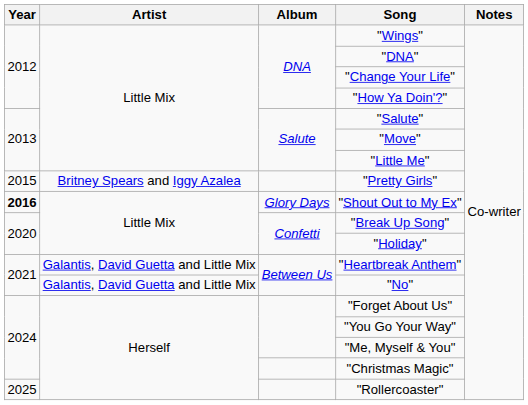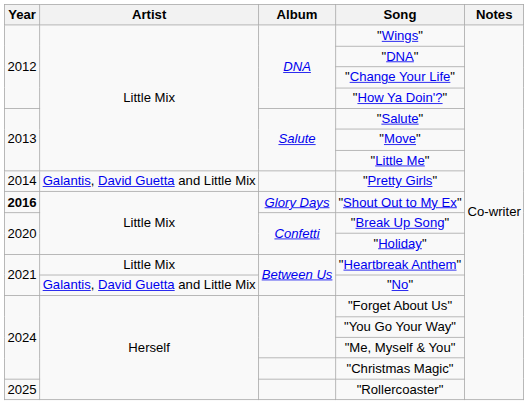"Pretty Girls" | Year: 2015 -> 2014
"Pretty Girls" | Artist: Britney Spears and Iggy Azalea -> Galantis, David Guetta and Little Mix
"Heartbreak Anthem" | Artist: Galantis, David Guetta and Little Mix -> Little Mix
